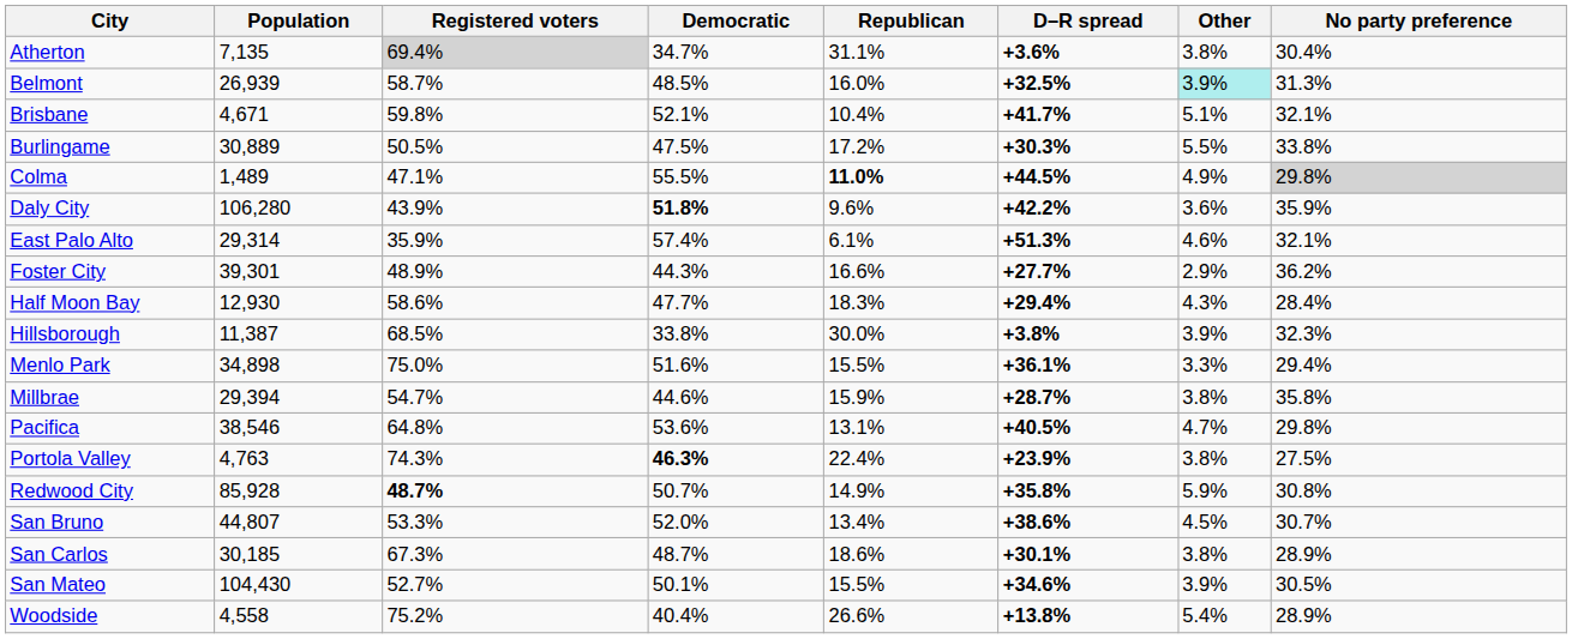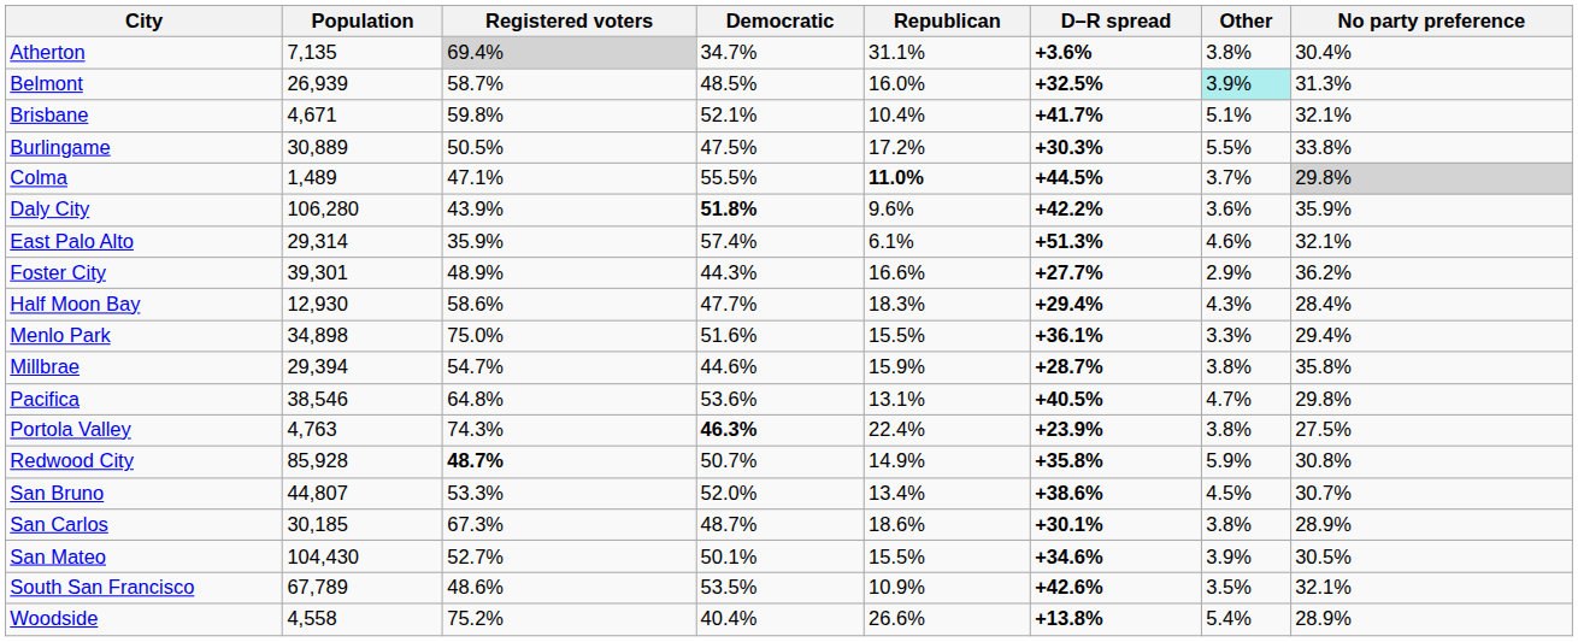Colma | Other: 4.9% -> 3.7%
- row: Hillsborough | 11,387 | 68.5% | 33.8% | 30.0% | +3.8% | 3.9% | 32.3%
+ row: South San Francisco | 67,789 | 48.6% | 53.5% | 10.9% | +42.6% | 3.5% | 32.1%
